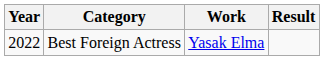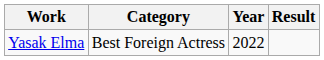columns swapped: Year <-> Work
